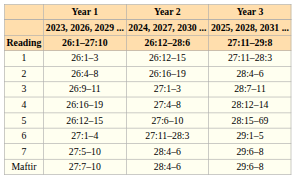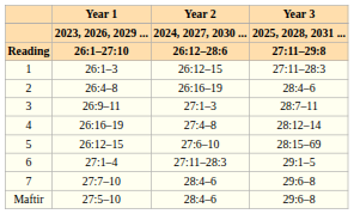7 | Year 1: 27:5–10 -> 27:7–10
Maftir | Year 1: 27:7–10 -> 27:5–10
